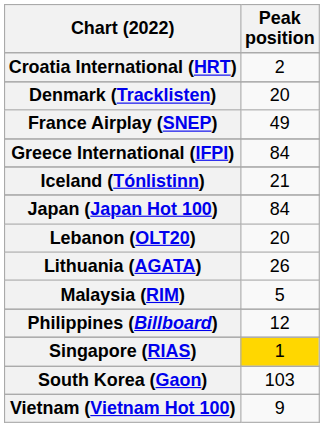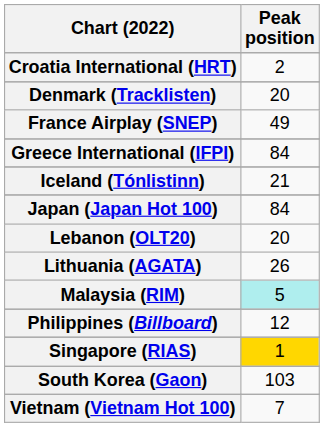Malaysia (RIM) | Peak position: no background -> paleturquoise background
Vietnam (Vietnam Hot 100) | Peak position: 9 -> 7
